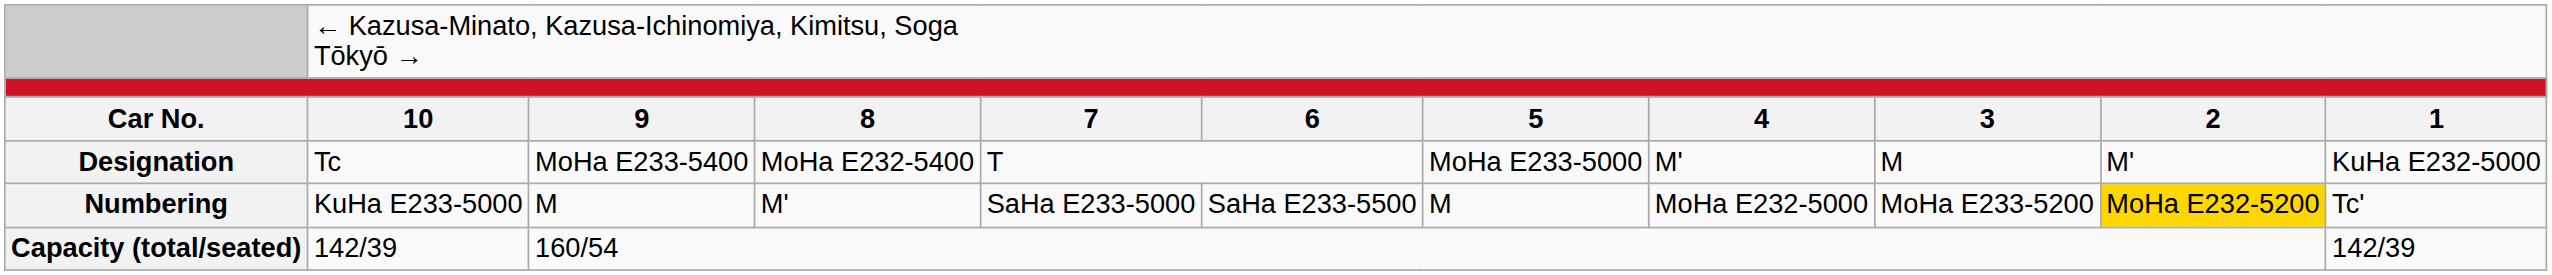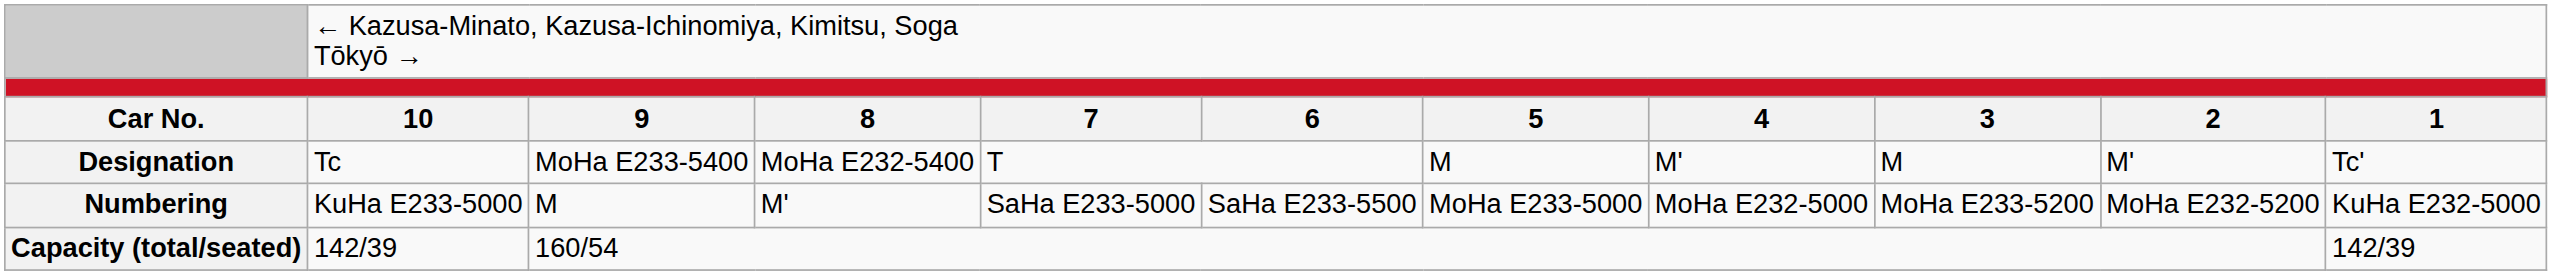Designation | column 7: MoHa E233-5000 -> M
Designation | column 11: KuHa E232-5000 -> Tc'
Numbering | column 7: M -> MoHa E233-5000
Numbering | column 10: gold background -> no background
Numbering | column 11: Tc' -> KuHa E232-5000
